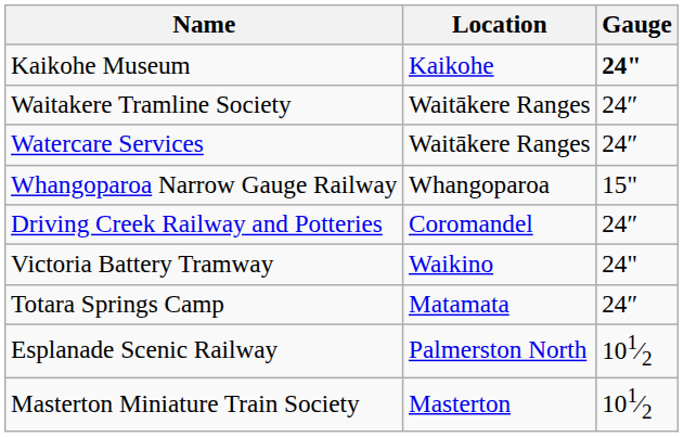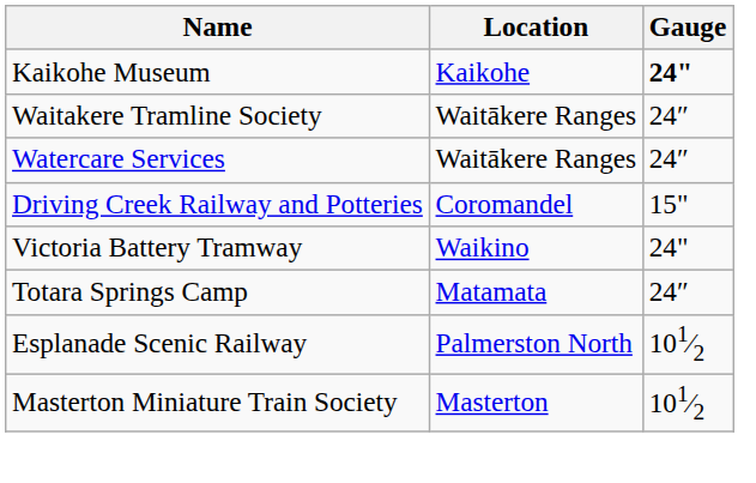- row: Whangoparoa Narrow Gauge Railway | Whangoparoa | 15"
Driving Creek Railway and Potteries | Gauge: 24″ -> 15"
